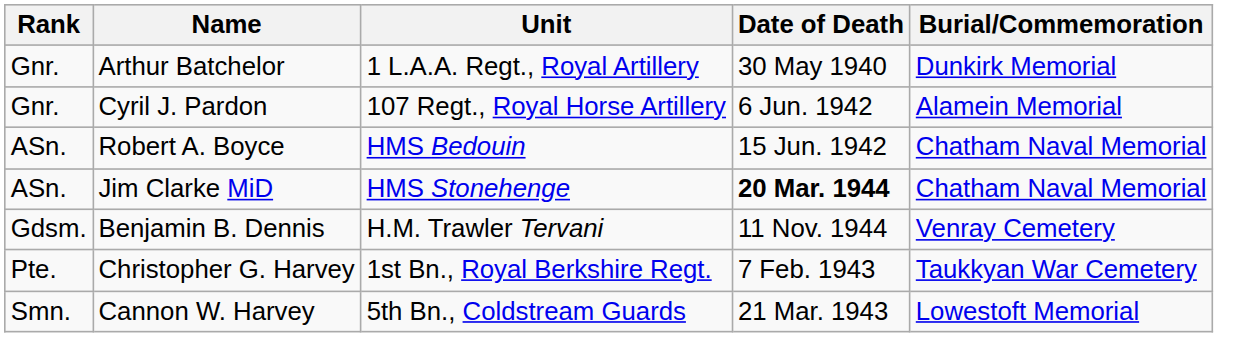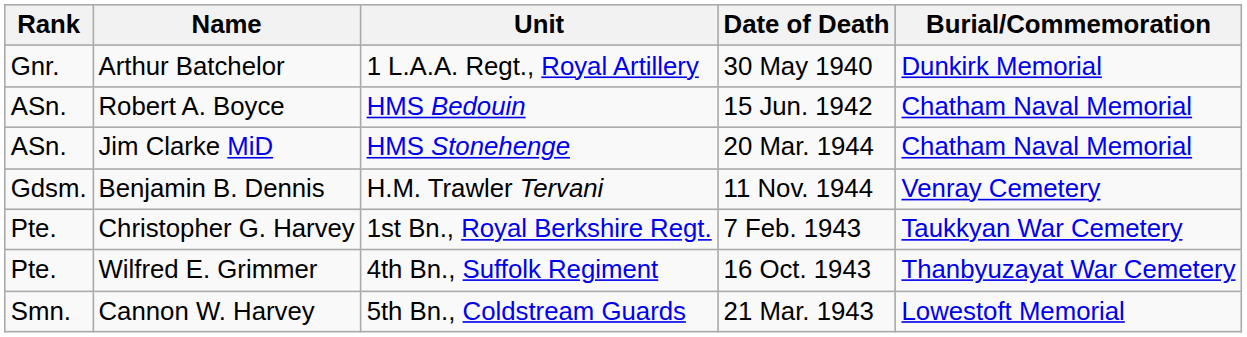- row: Gnr. | Cyril J. Pardon | 107 Regt., Royal Horse Artillery | 6 Jun. 1942 | Alamein Memorial
Jim Clarke MiD | Date of Death: bold -> normal
+ row: Pte. | Wilfred E. Grimmer | 4th Bn., Suffolk Regiment | 16 Oct. 1943 | Thanbyuzayat War Cemetery
